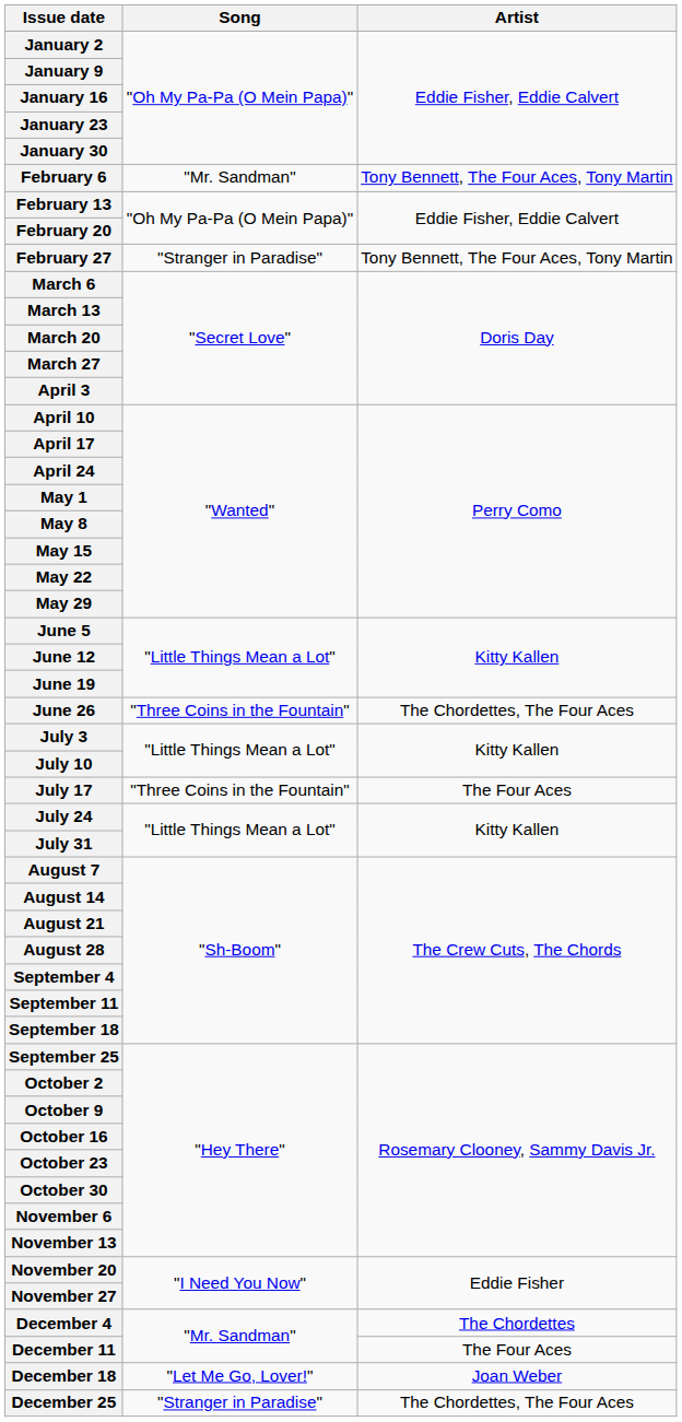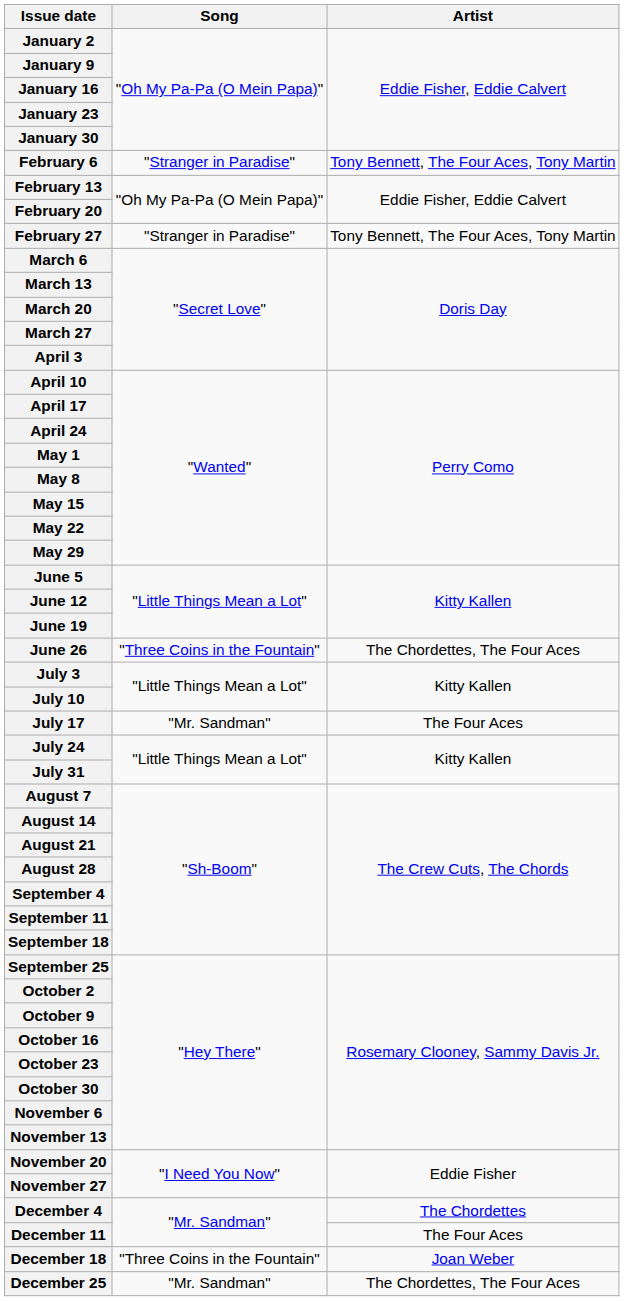February 6 | Song: "Mr. Sandman" -> "Stranger in Paradise"
July 17 | Song: "Three Coins in the Fountain" -> "Mr. Sandman"
December 18 | Song: "Let Me Go, Lover!" -> "Three Coins in the Fountain"
December 25 | Song: "Stranger in Paradise" -> "Mr. Sandman"
